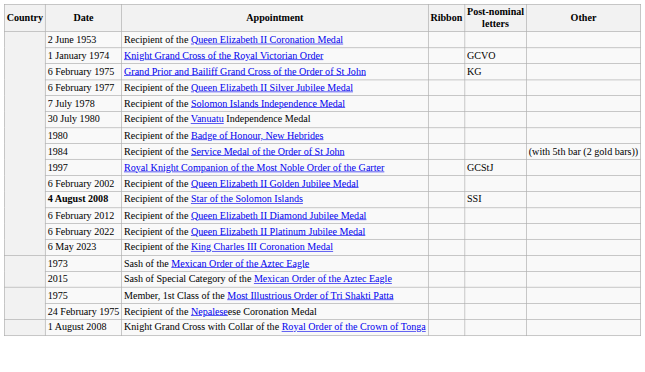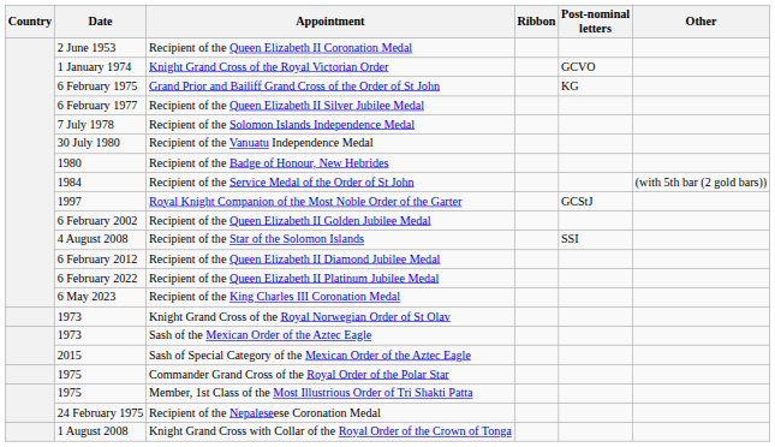Recipient of the Star of the Solomon Islands | Date: bold -> normal
+ row: 1973 | Knight Grand Cross of the Royal Norwegian Order of St Olav
+ row: 1975 | Commander Grand Cross of the Royal Order of the Polar Star
